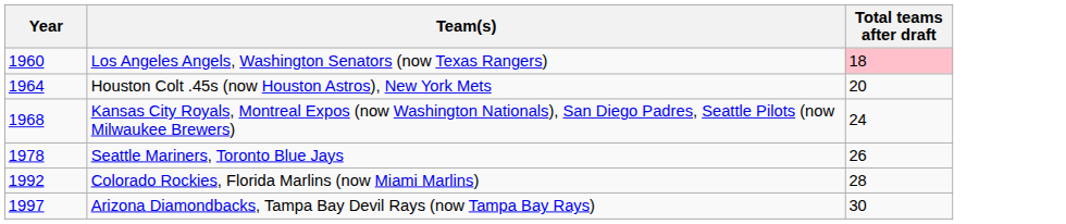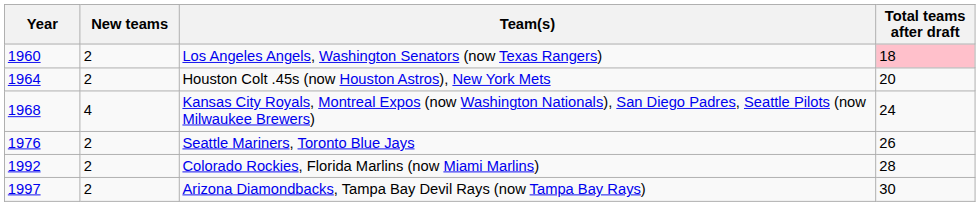+ column: New teams | 2 | 2 | 4 | 2 | 2 | 2
Seattle Mariners, Toronto Blue Jays | Year: 1978 -> 1976
